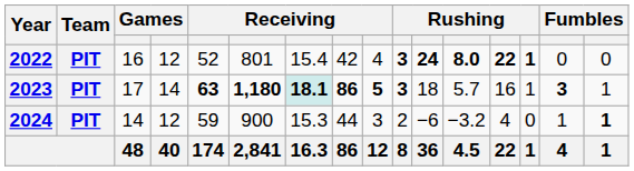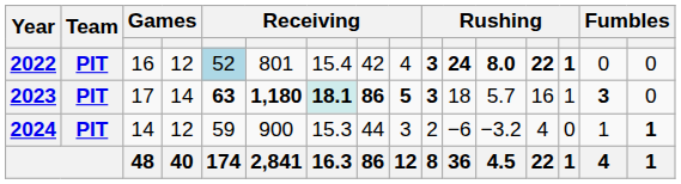2022 | column 5: no background -> lightblue background
2023 | column 16: 1 -> 0
